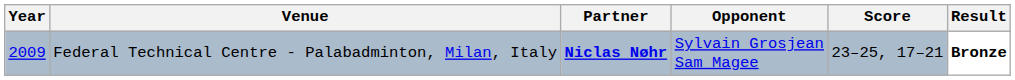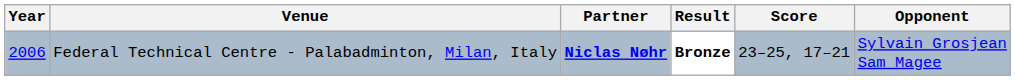columns swapped: Opponent <-> Result
Federal Technical Centre - Palabadminton, Milan, Italy | Year: 2009 -> 2006
